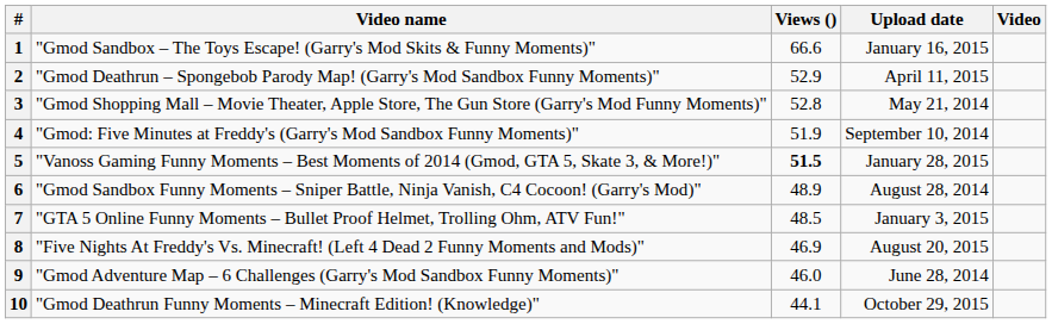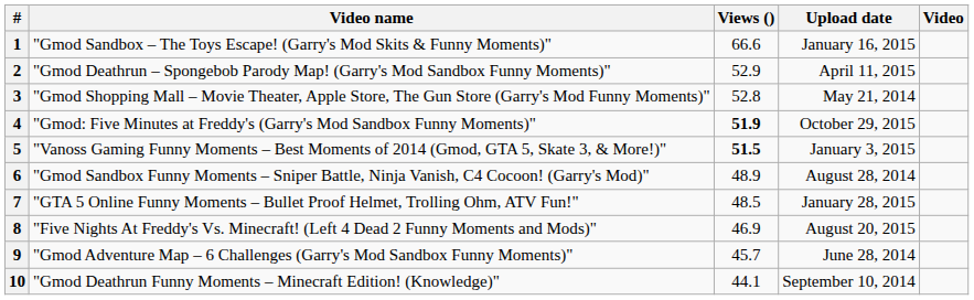4 | Views (): normal -> bold
4 | Upload date: September 10, 2014 -> October 29, 2015
5 | Upload date: January 28, 2015 -> January 3, 2015
7 | Upload date: January 3, 2015 -> January 28, 2015
9 | Views (): 46.0 -> 45.7
10 | Upload date: October 29, 2015 -> September 10, 2014
